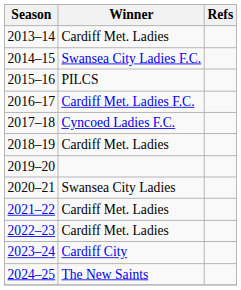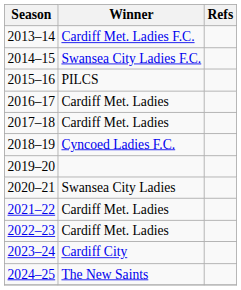2013–14 | Winner: Cardiff Met. Ladies -> Cardiff Met. Ladies F.C.
2016–17 | Winner: Cardiff Met. Ladies F.C. -> Cardiff Met. Ladies
2017–18 | Winner: Cyncoed Ladies F.C. -> Cardiff Met. Ladies
2018–19 | Winner: Cardiff Met. Ladies -> Cyncoed Ladies F.C.
